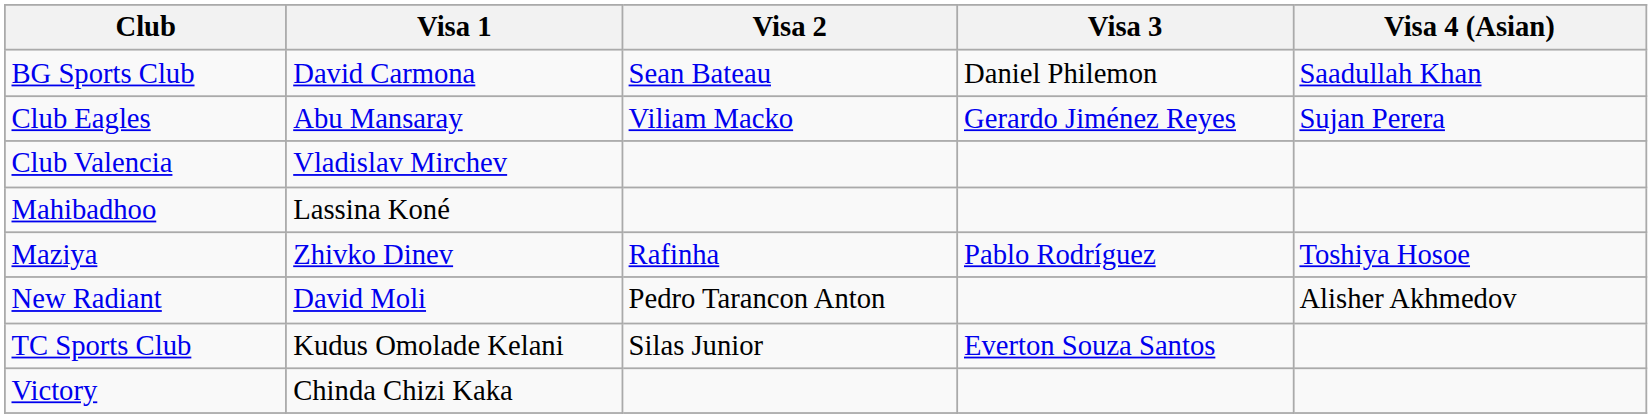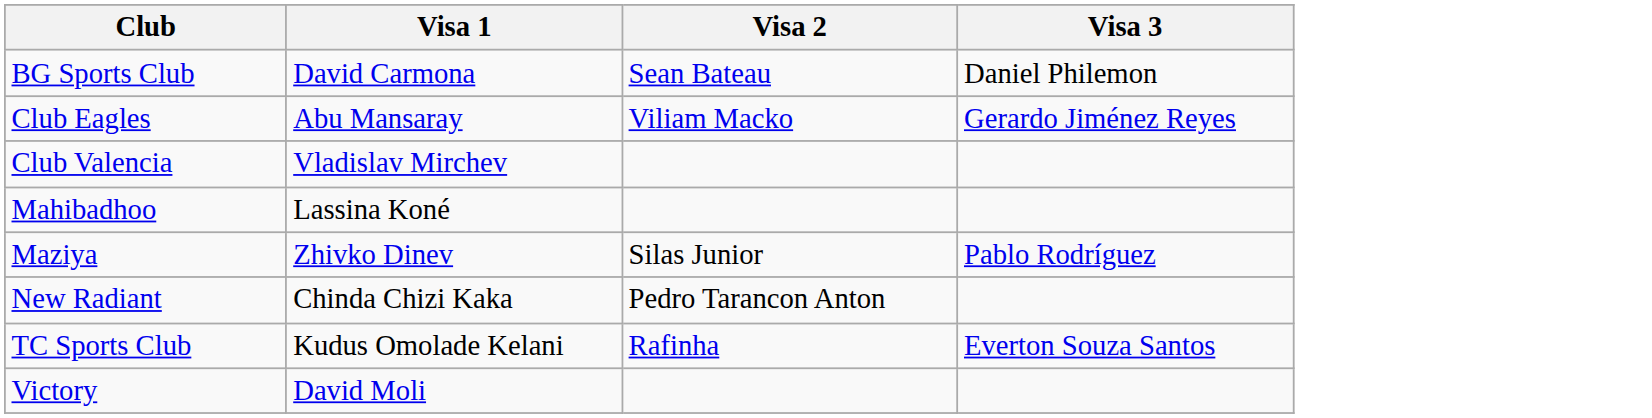- column: Visa 4 (Asian) | Saadullah Khan | Sujan Perera | Toshiya Hosoe | Alisher Akhmedov
Maziya | Visa 2: Rafinha -> Silas Junior
New Radiant | Visa 1: David Moli -> Chinda Chizi Kaka
TC Sports Club | Visa 2: Silas Junior -> Rafinha
Victory | Visa 1: Chinda Chizi Kaka -> David Moli
